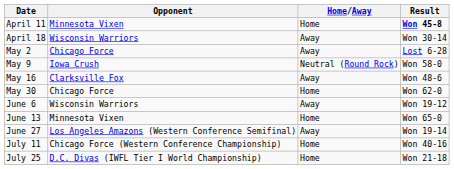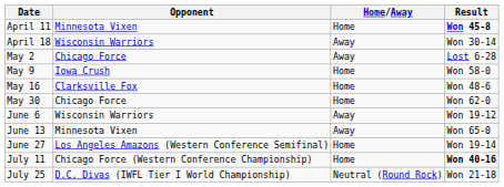May 9 | Home/Away: Neutral (Round Rock) -> Home
May 16 | Home/Away: Away -> Home
June 13 | Home/Away: Home -> Away
June 27 | Home/Away: Away -> Home
July 11 | Result: normal -> bold
July 25 | Home/Away: Home -> Neutral (Round Rock)
